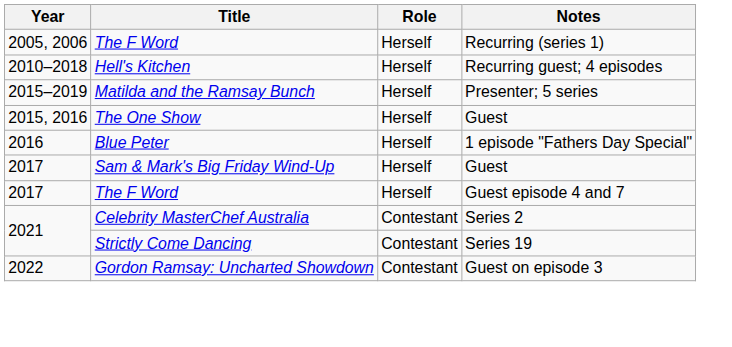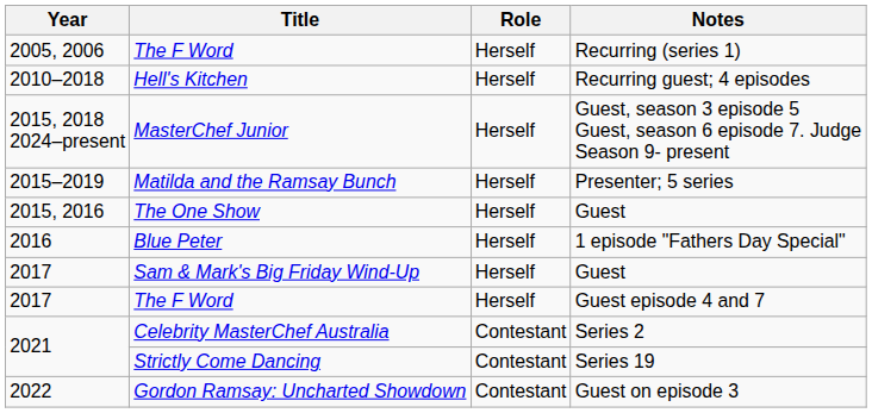+ row: 2015, 2018 2024–present | MasterChef Junior | Herself | Guest, season 3 episode 5 Guest, season 6 episode 7. Judge Season 9- present
